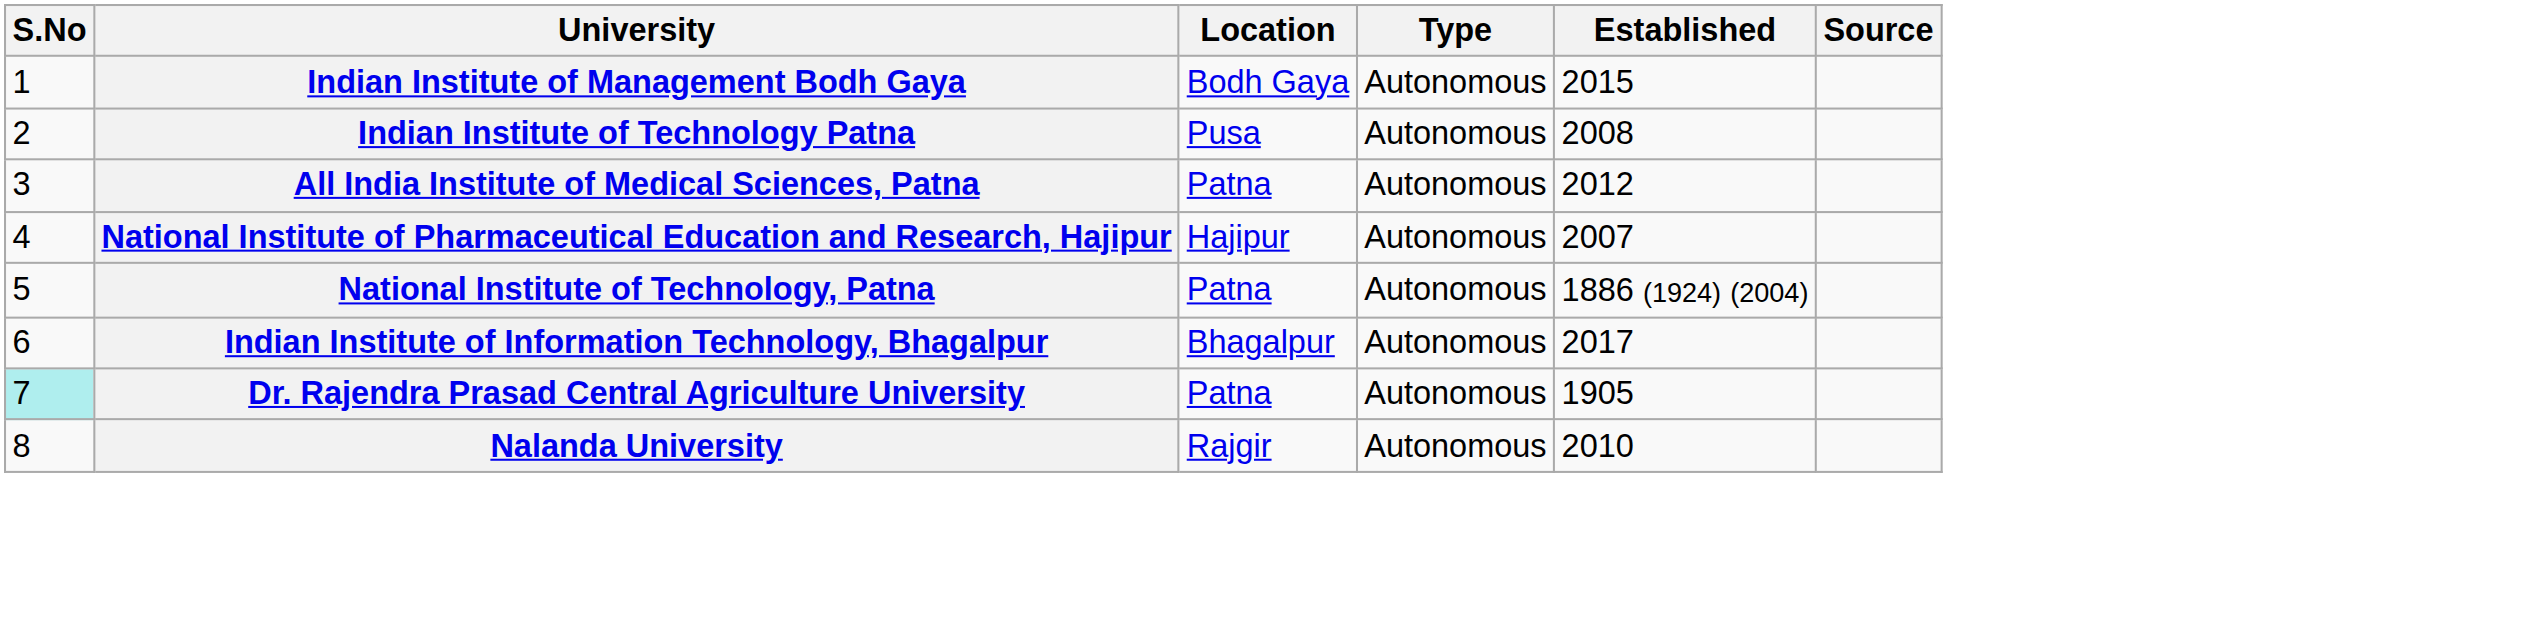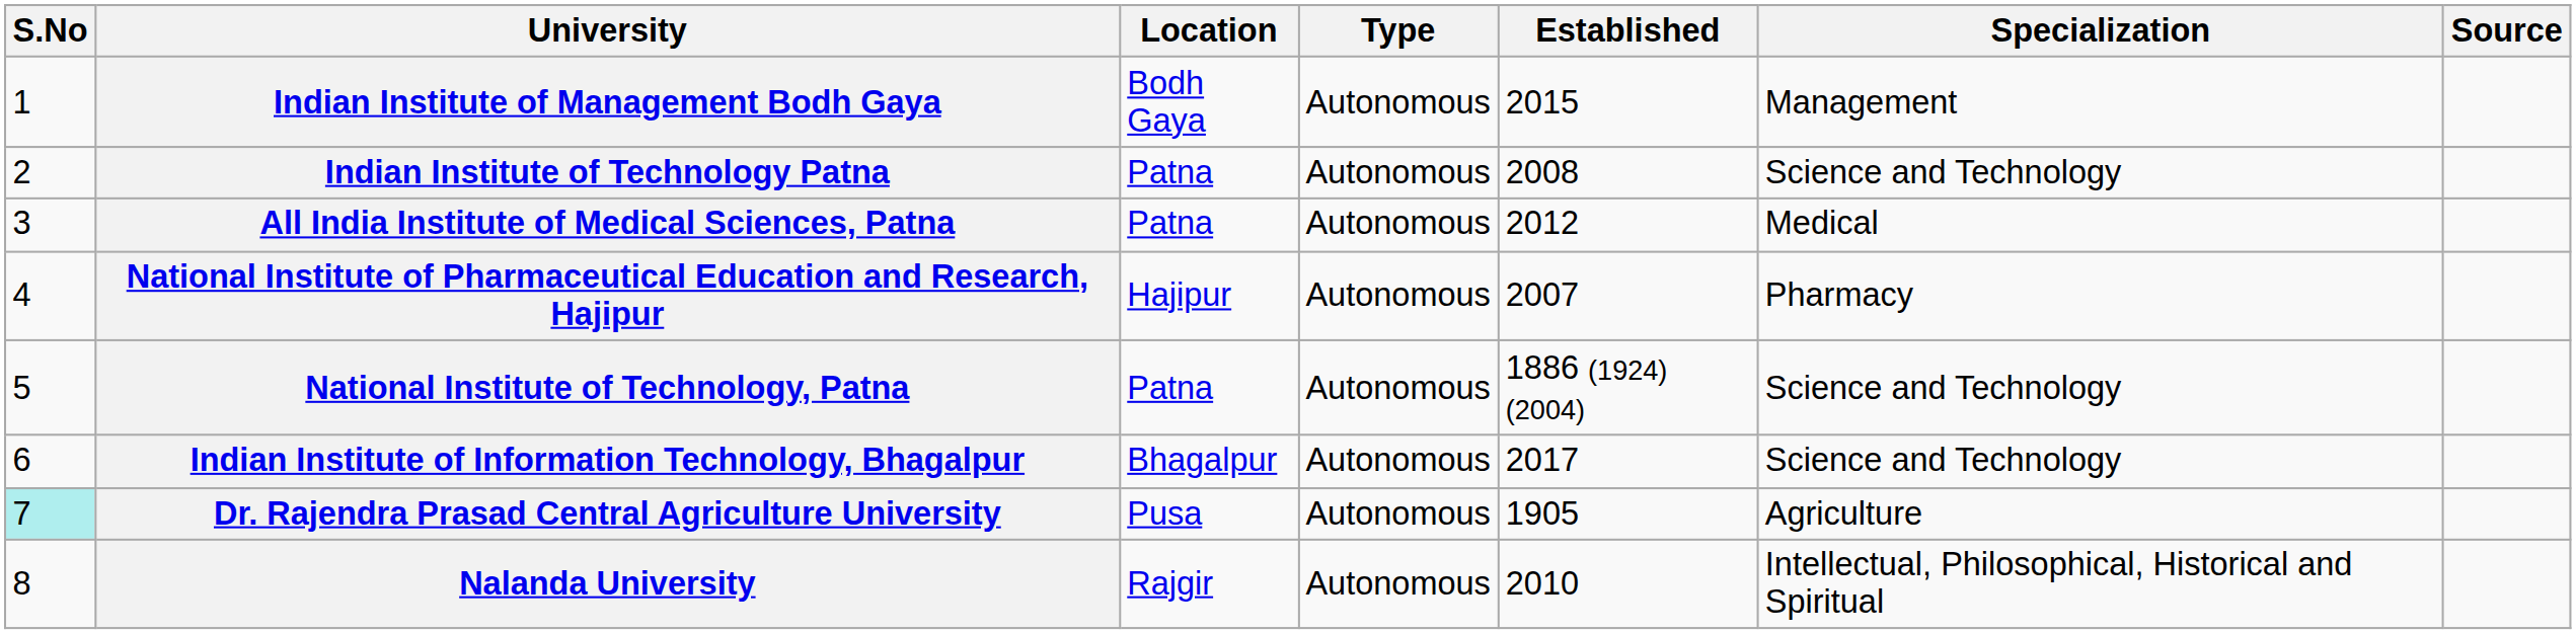+ column: Specialization | Management | Science and Technology | Medical | Pharmacy | Science and Technology | Science and Technology | Agriculture | Intellectual, Philosophical, Historical and Spiritual
Indian Institute of Technology Patna | Location: Pusa -> Patna
Dr. Rajendra Prasad Central Agriculture University | Location: Patna -> Pusa
